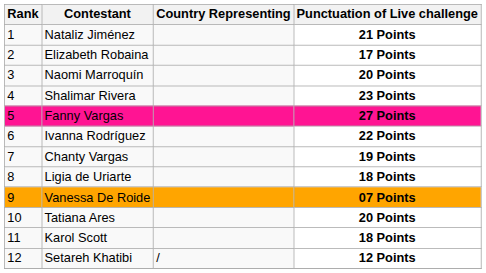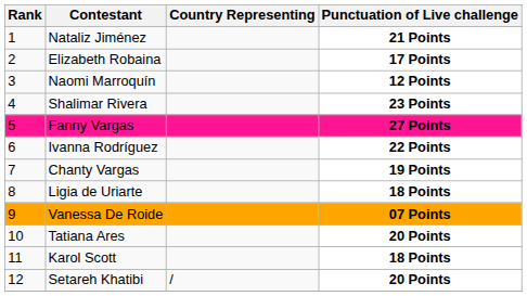Naomi Marroquín | Punctuation of Live challenge: 20 Points -> 12 Points
Setareh Khatibi | Punctuation of Live challenge: 12 Points -> 20 Points
